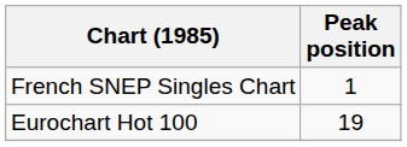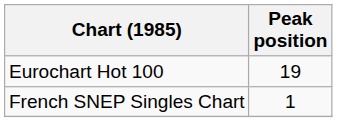rows swapped: Eurochart Hot 100 <-> French SNEP Singles Chart
